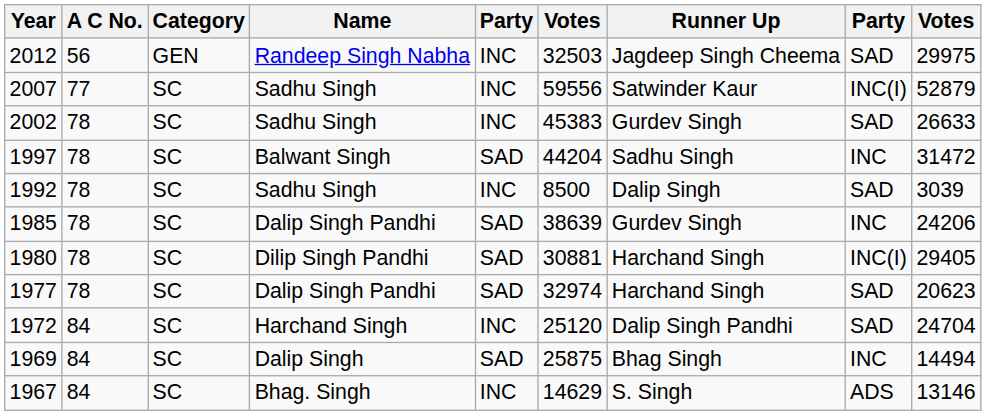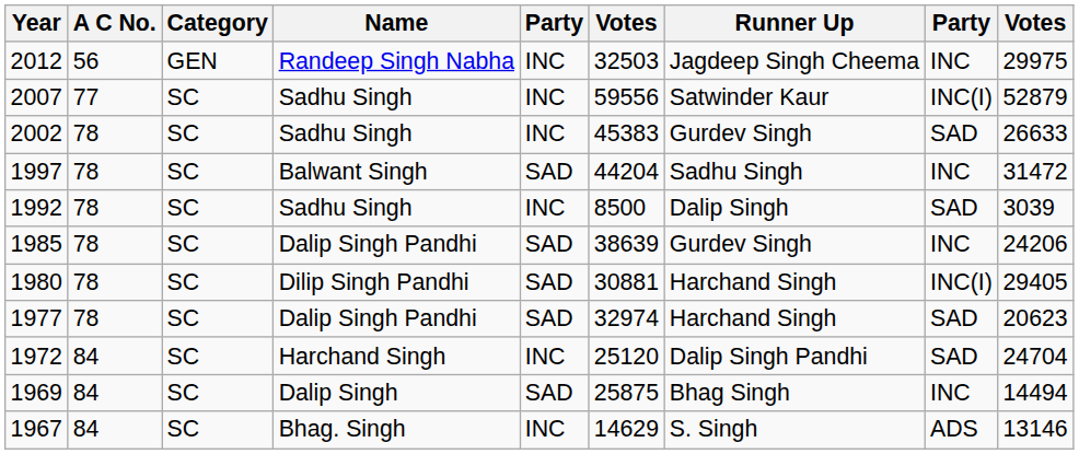2012 | column 8: SAD -> INC
